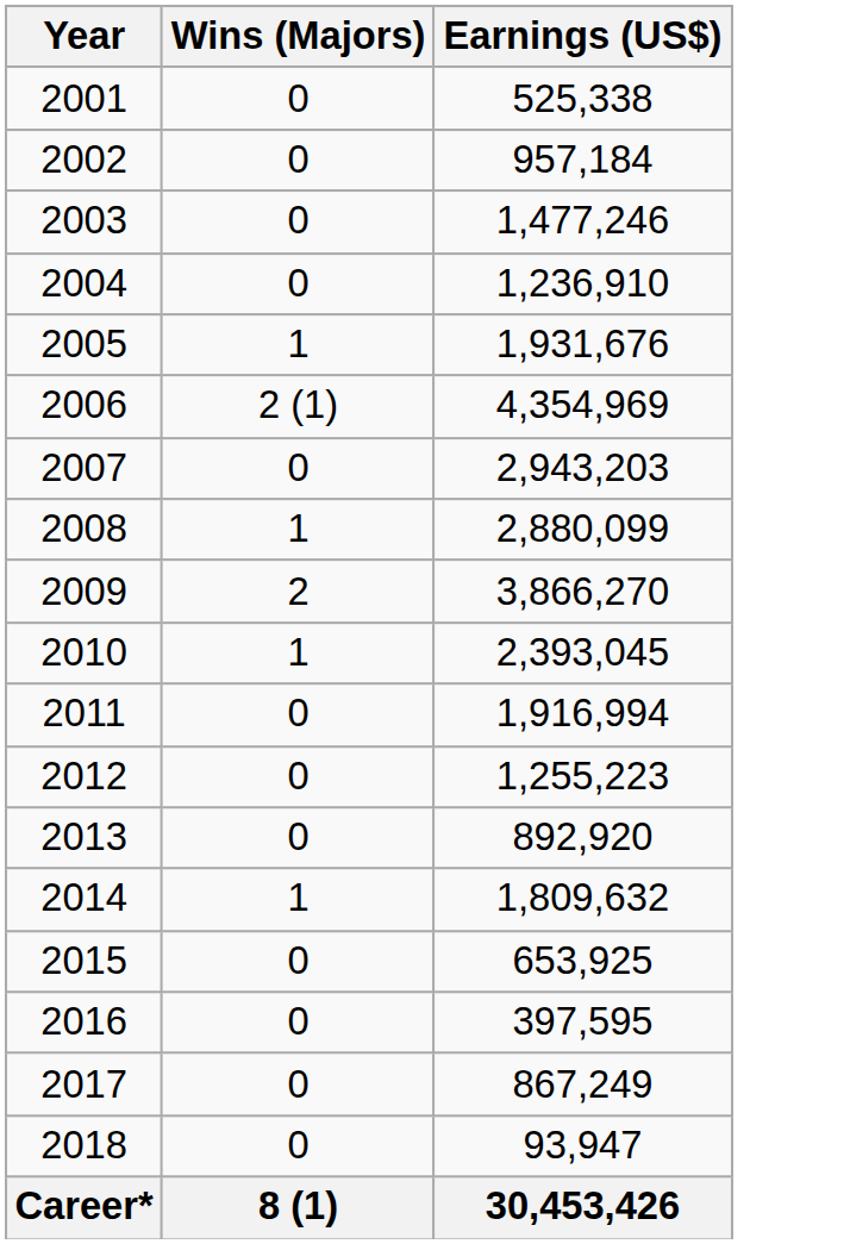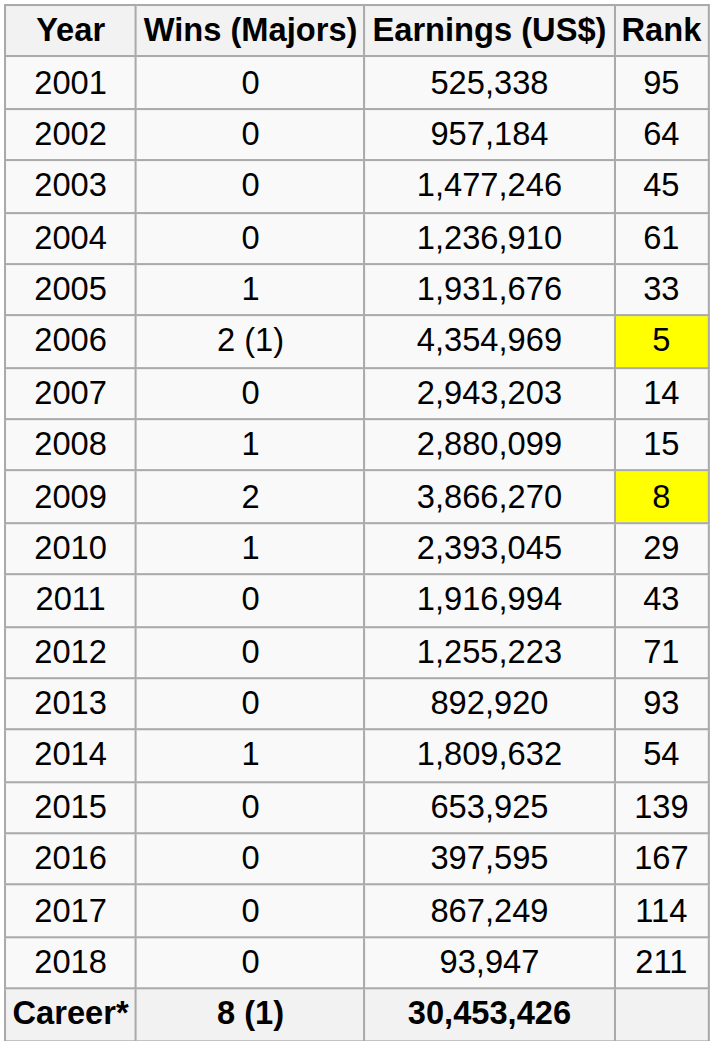+ column: Rank | 95 | 64 | 45 | 61 | 33 | 5 | 14 | 15 | 8 | 29 | 43 | 71 | 93 | 54 | 139 | 167 | 114 | 211
